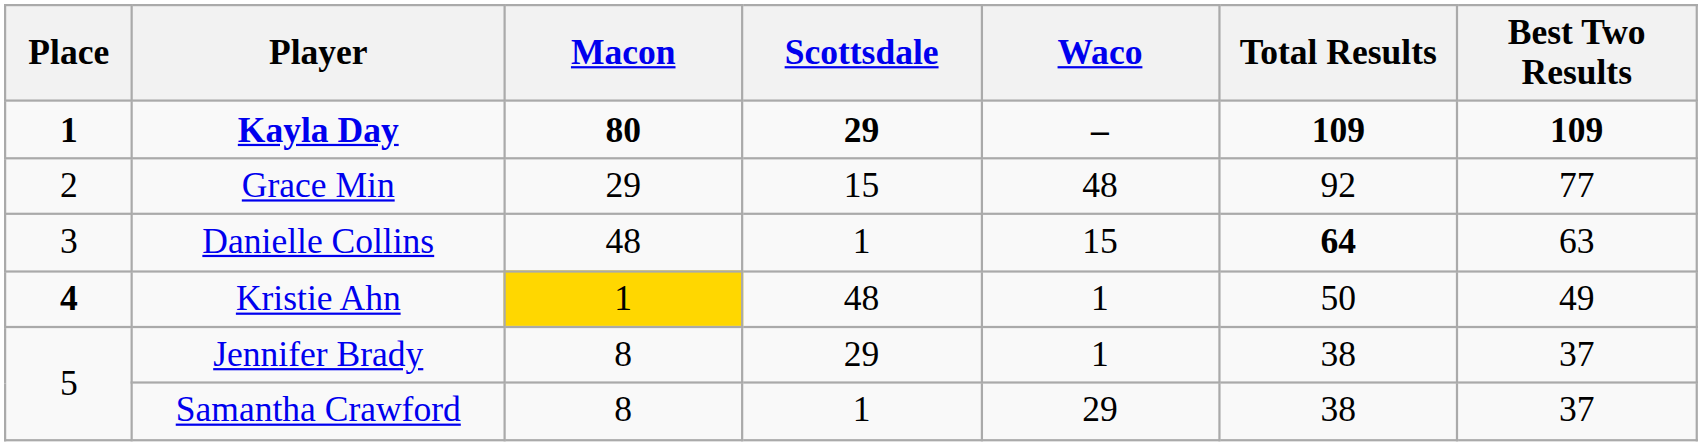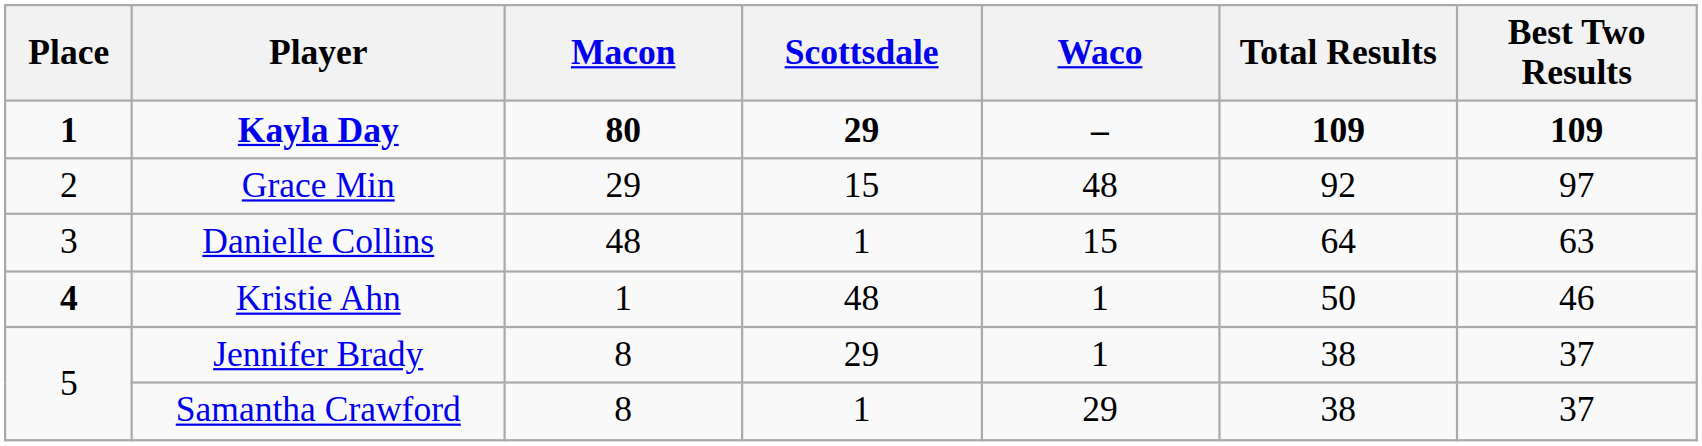Grace Min | Best Two Results: 77 -> 97
Danielle Collins | Total Results: bold -> normal
Kristie Ahn | Macon: gold background -> no background
Kristie Ahn | Best Two Results: 49 -> 46
